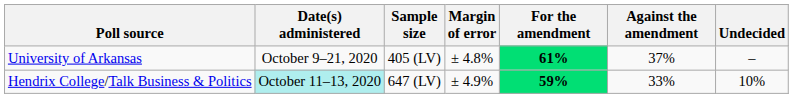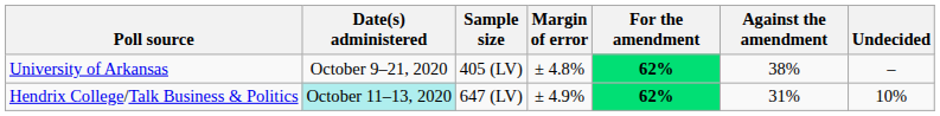University of Arkansas | For the amendment: 61% -> 62%
University of Arkansas | Against the amendment: 37% -> 38%
Hendrix College/Talk Business & Politics | For the amendment: 59% -> 62%
Hendrix College/Talk Business & Politics | Against the amendment: 33% -> 31%
